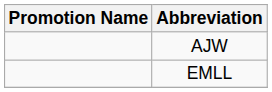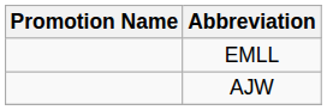rows swapped: AJW <-> EMLL
